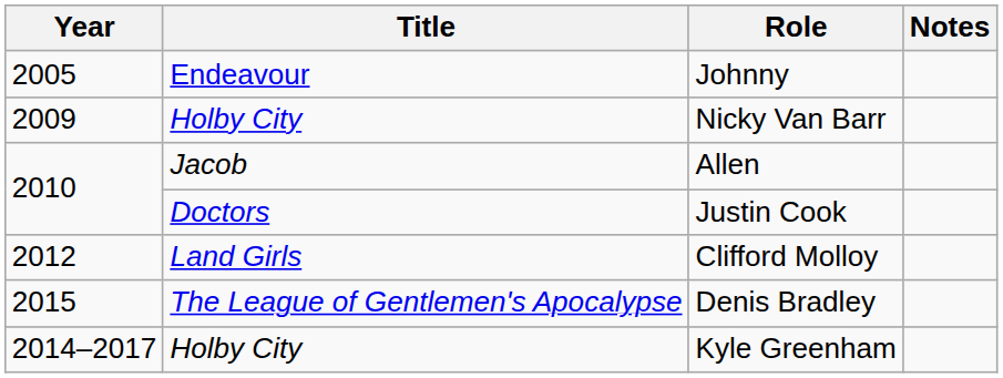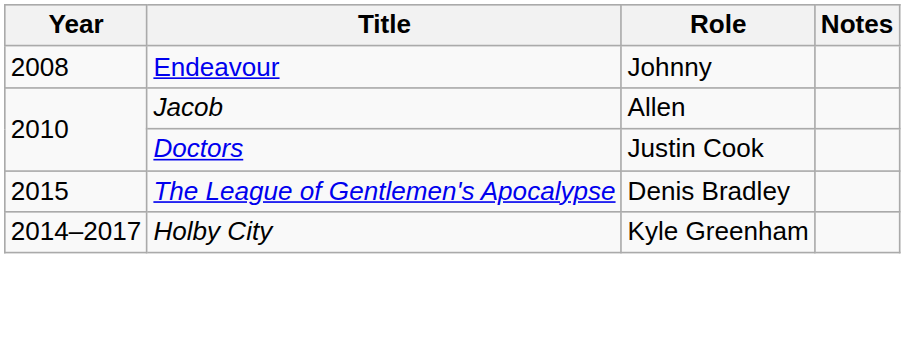Johnny | Year: 2005 -> 2008
- row: 2009 | Holby City | Nicky Van Barr
- row: 2012 | Land Girls | Clifford Molloy
